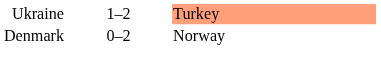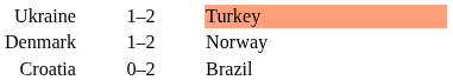Denmark | column 2: 0–2 -> 1–2
+ row: Croatia | 0–2 | Brazil
